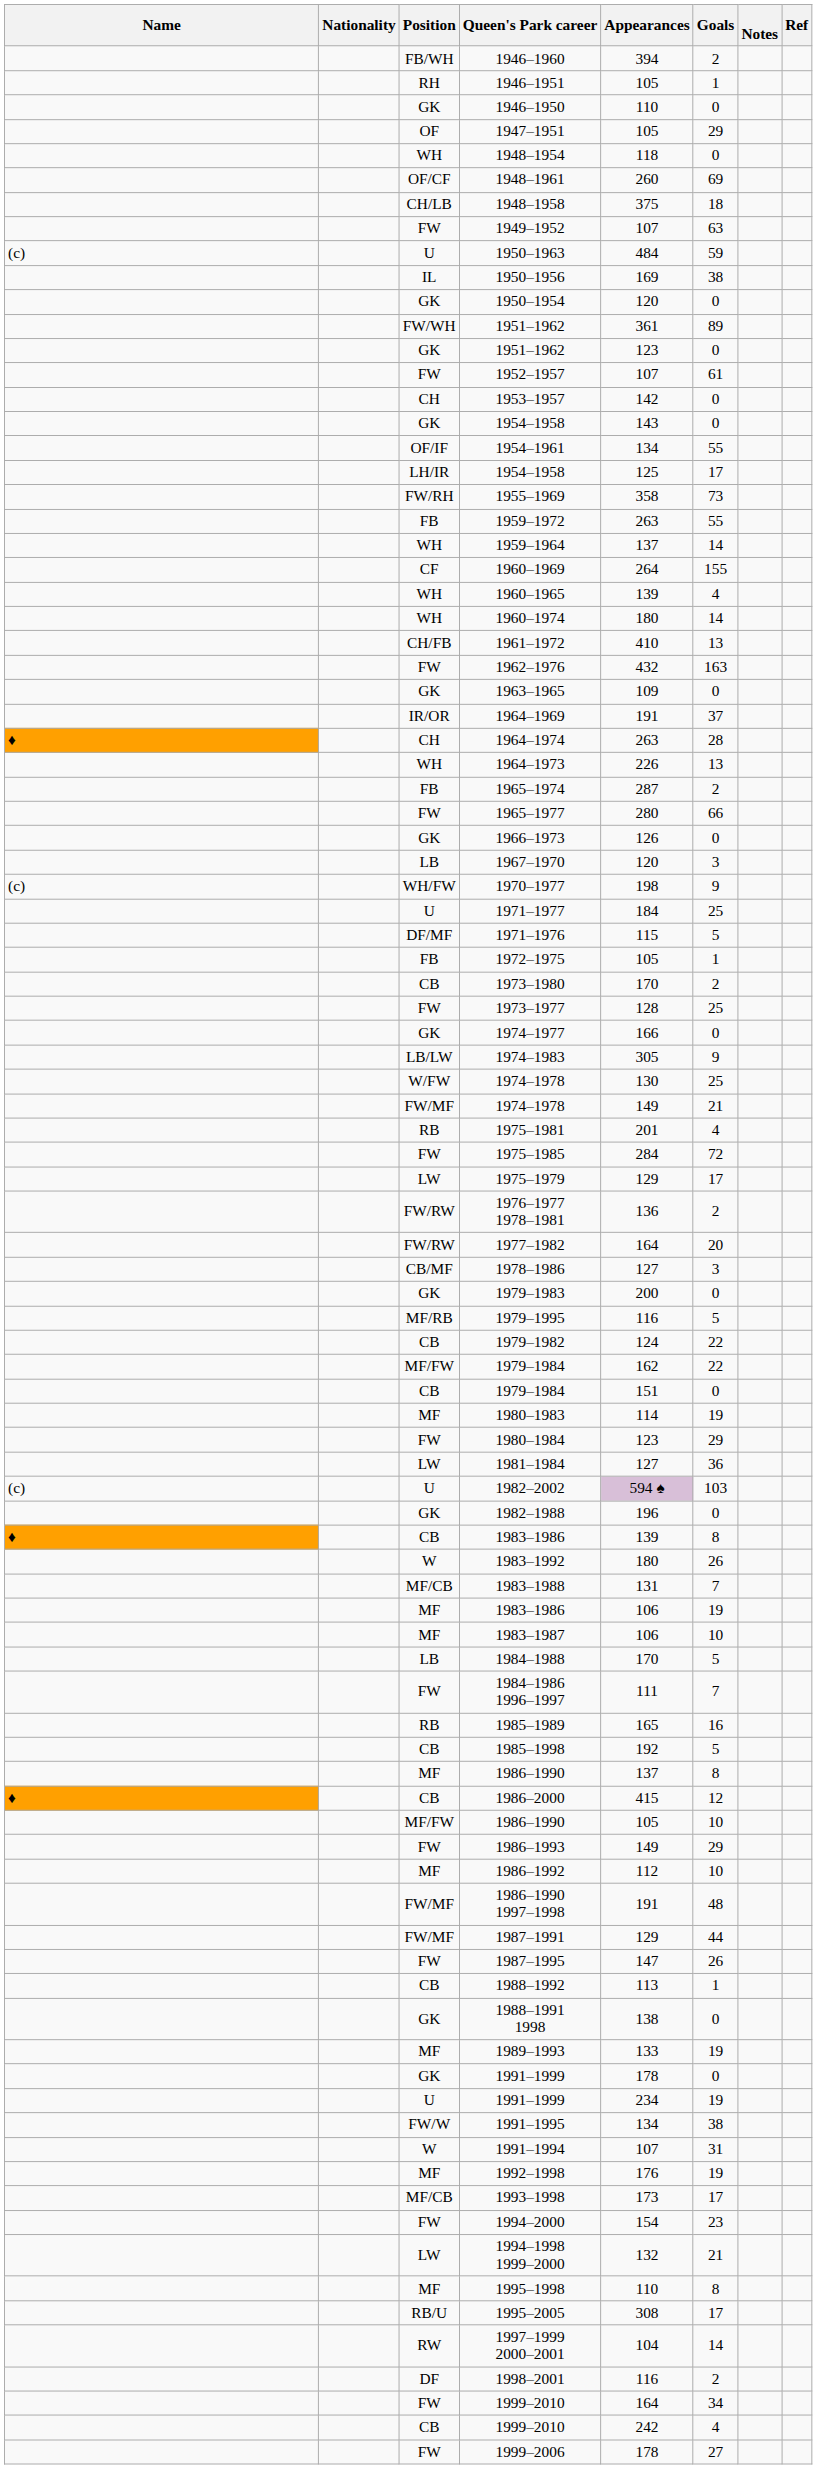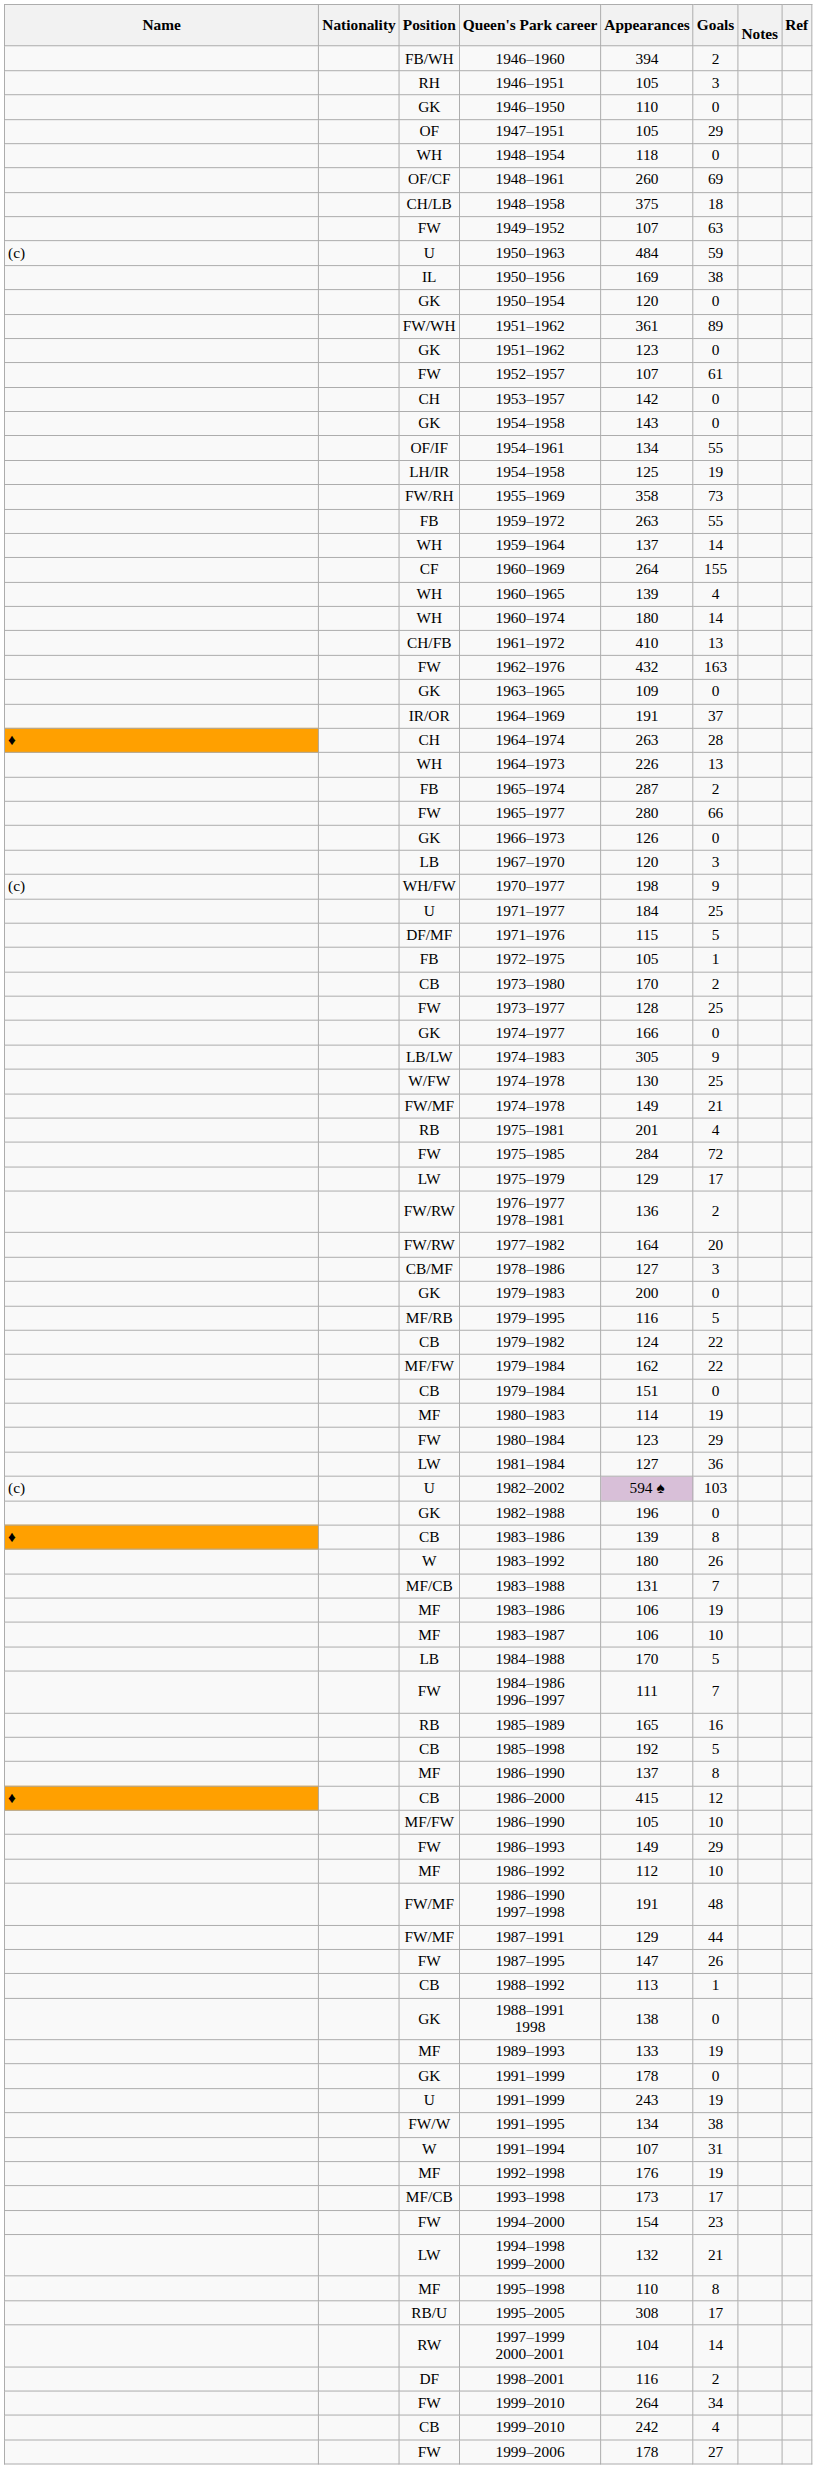1946–1951 | Goals: 1 -> 3
LH/IR / 1954–1958 | Goals: 17 -> 19
U / 1991–1999 | Appearances: 234 -> 243
FW / 1999–2010 | Appearances: 164 -> 264
